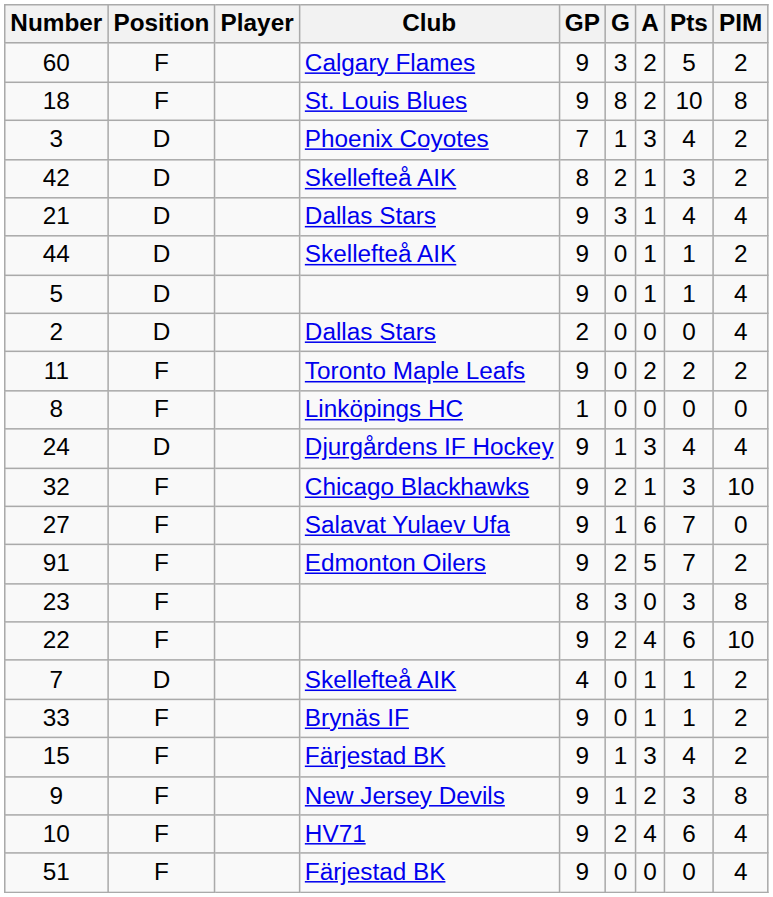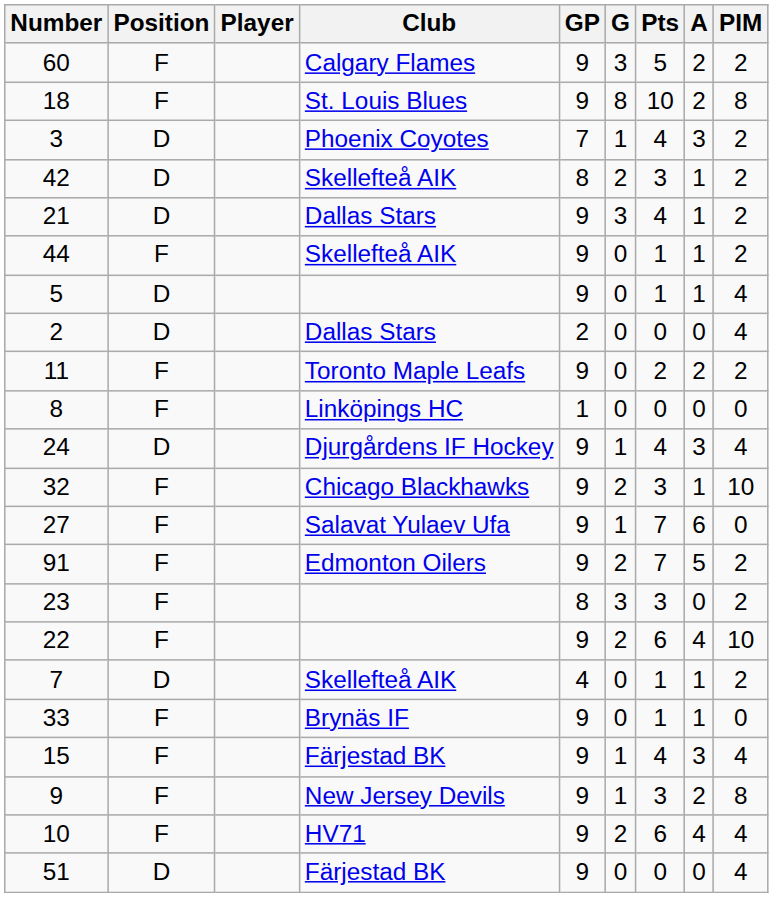columns swapped: A <-> Pts
21 | PIM: 4 -> 2
44 | Position: D -> F
23 | PIM: 8 -> 2
33 | PIM: 2 -> 0
15 | PIM: 2 -> 4
51 | Position: F -> D
